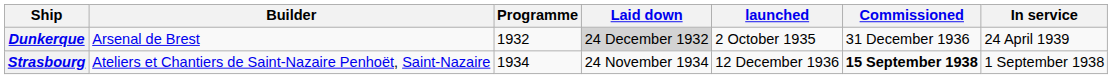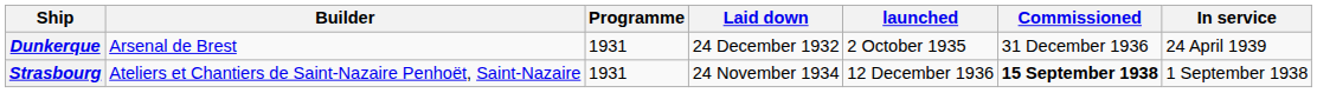Dunkerque | Programme: 1932 -> 1931
Dunkerque | Laid down: lightgrey background -> no background
Strasbourg | Programme: 1934 -> 1931
